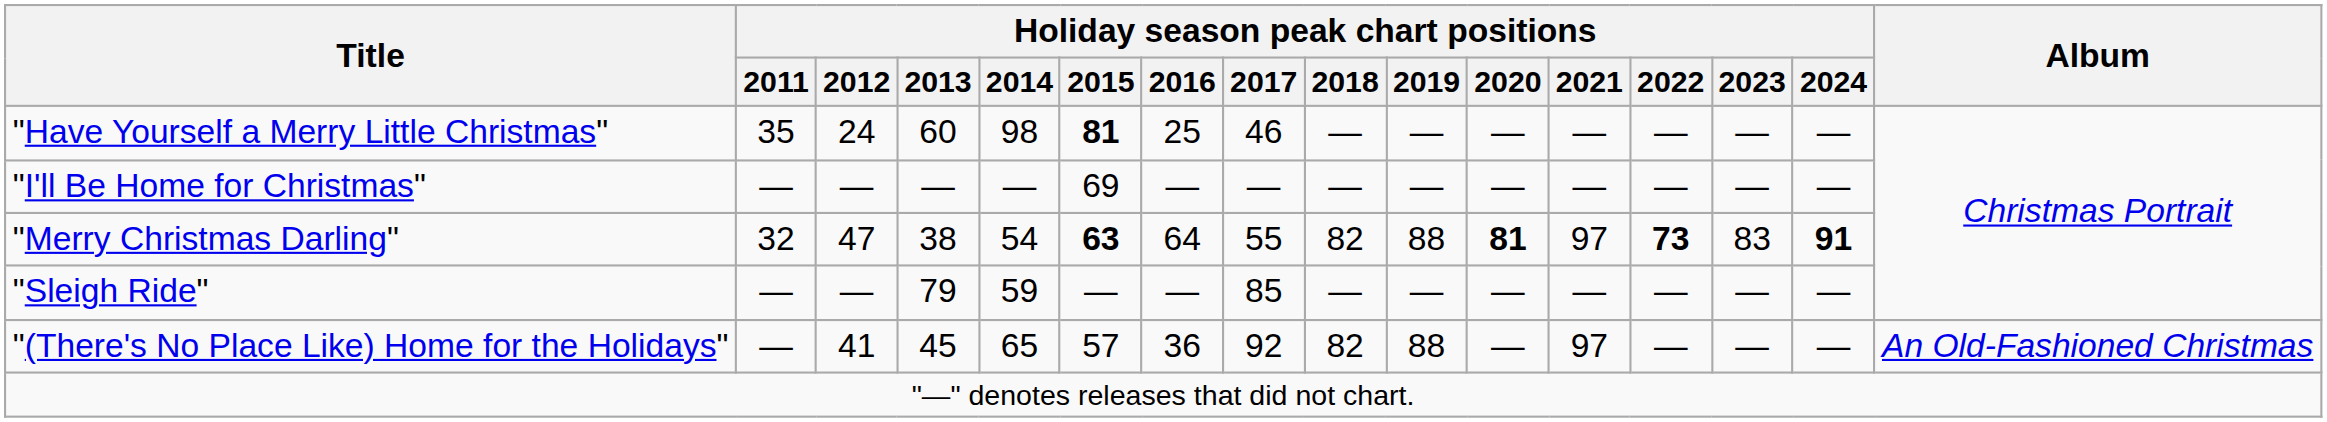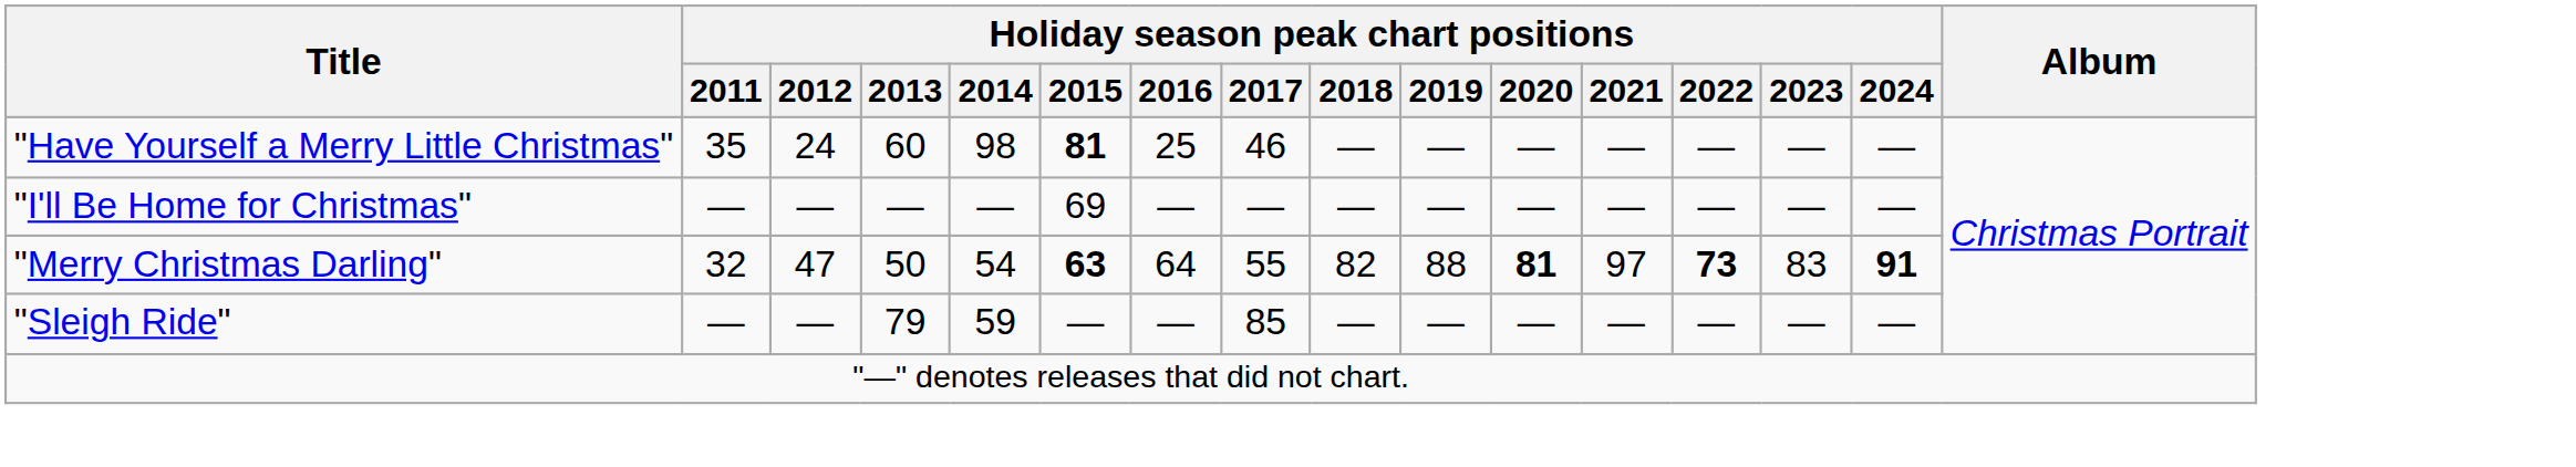"Merry Christmas Darling" | Holiday season peak chart positions / 2013: 38 -> 50
- row: "(There's No Place Like) Home for the Holidays" | — | 41 | 45 | 65 | 57 | 36 | 92 | 82 | 88 | — | 97 | — | — | — | An Old-Fashioned Christmas
